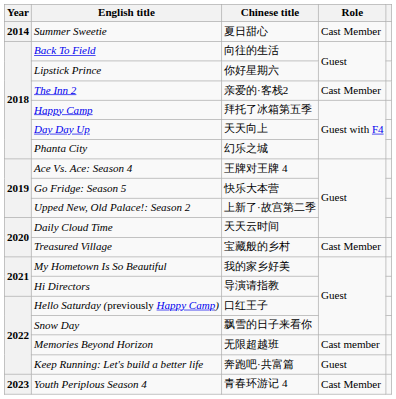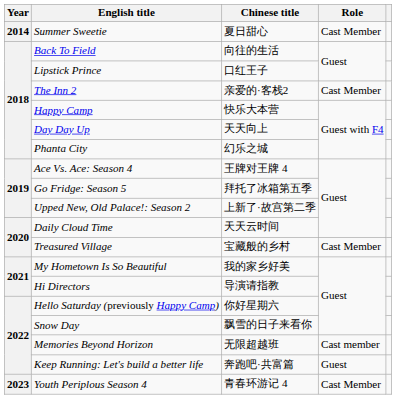Lipstick Prince | Chinese title: 你好星期六 -> 口红王子
Happy Camp | Chinese title: 拜托了冰箱第五季 -> 快乐大本营
Go Fridge: Season 5 | Chinese title: 快乐大本营 -> 拜托了冰箱第五季
Hello Saturday (previously Happy Camp) | Chinese title: 口红王子 -> 你好星期六
